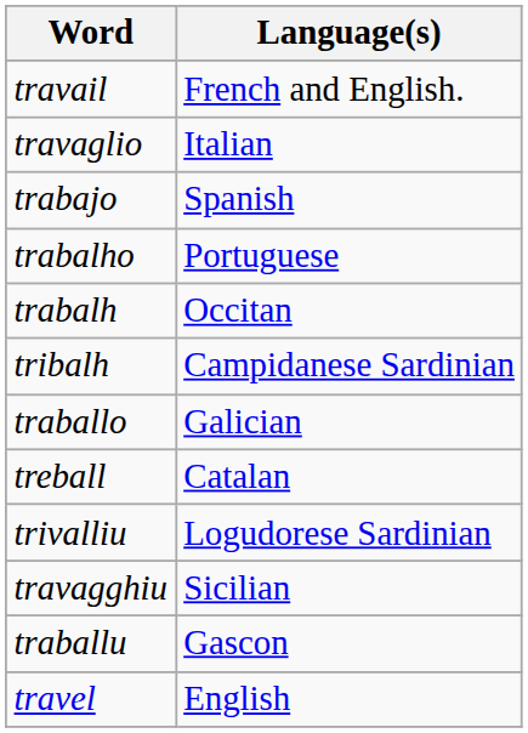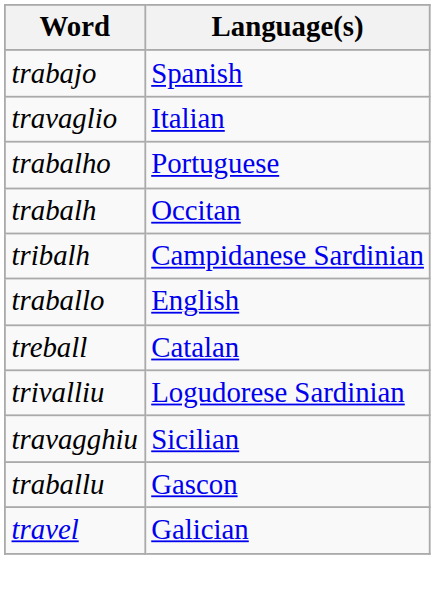- row: travail | French and English.
rows swapped: trabajo <-> travaglio
traballo | Language(s): Galician -> English
travel | Language(s): English -> Galician
